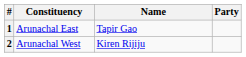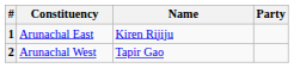1 | Name: Tapir Gao -> Kiren Rijiju
2 | Name: Kiren Rijiju -> Tapir Gao
